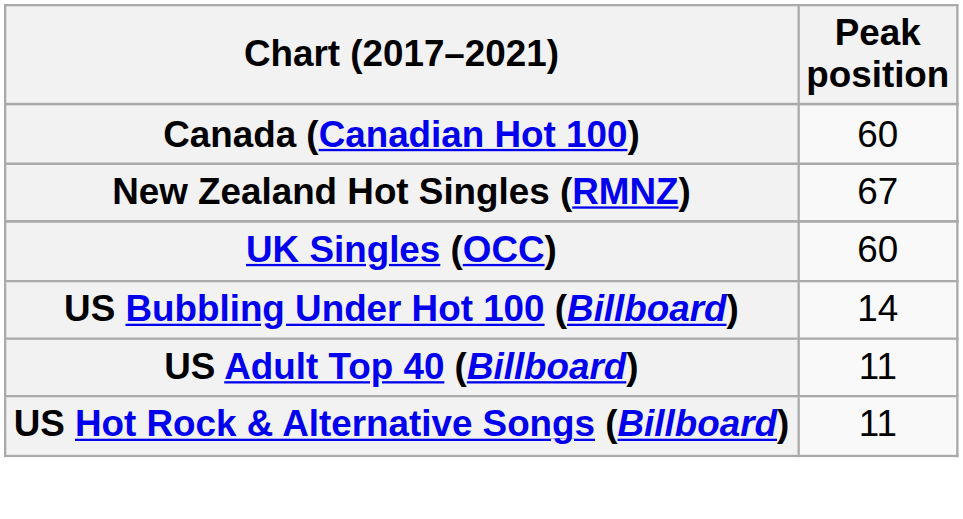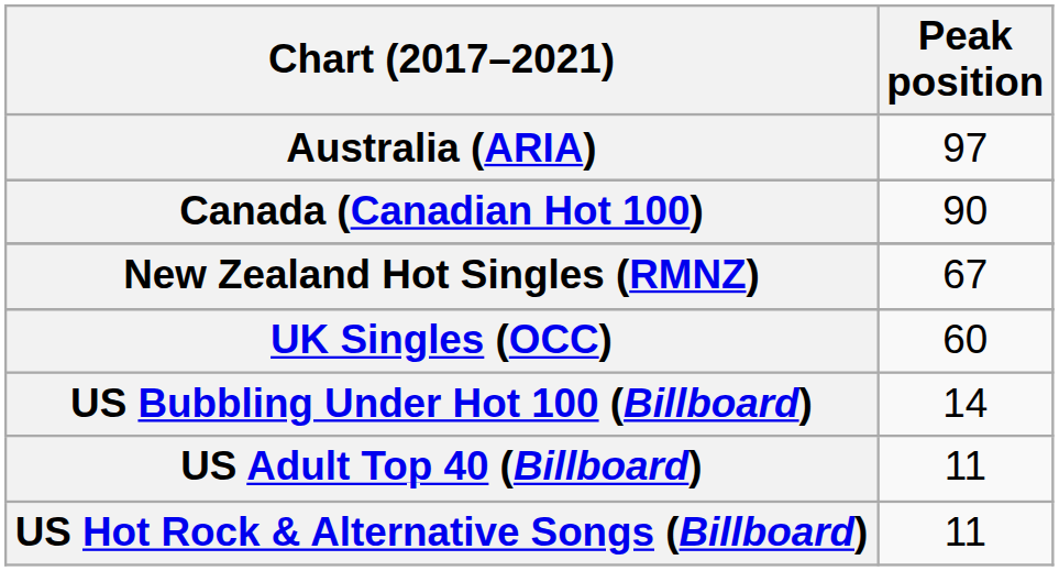+ row: Australia (ARIA) | 97
Canada (Canadian Hot 100) | Peak position: 60 -> 90
